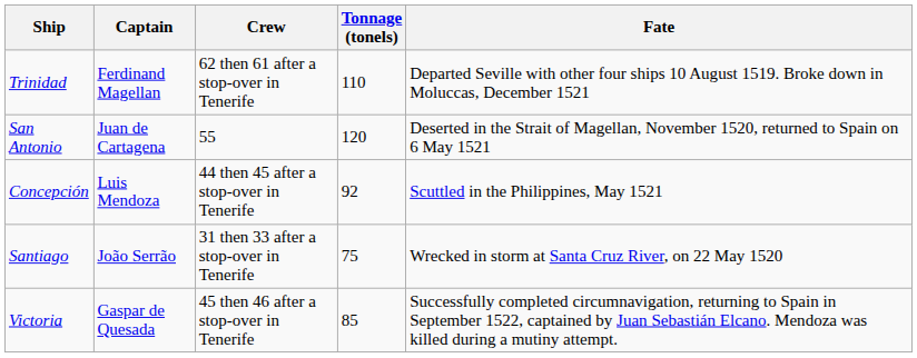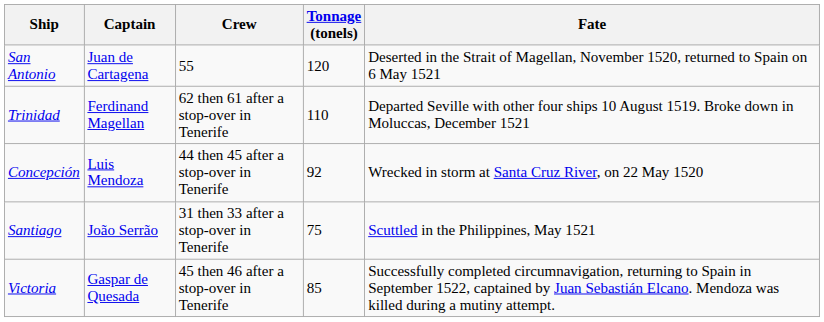rows swapped: Trinidad <-> San Antonio
Concepción | Fate: Scuttled in the Philippines, May 1521 -> Wrecked in storm at Santa Cruz River, on 22 May 1520
Santiago | Fate: Wrecked in storm at Santa Cruz River, on 22 May 1520 -> Scuttled in the Philippines, May 1521
